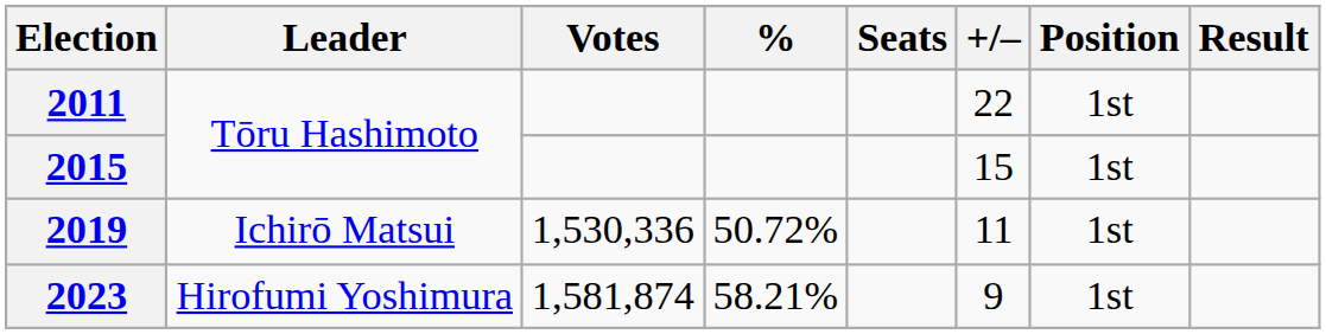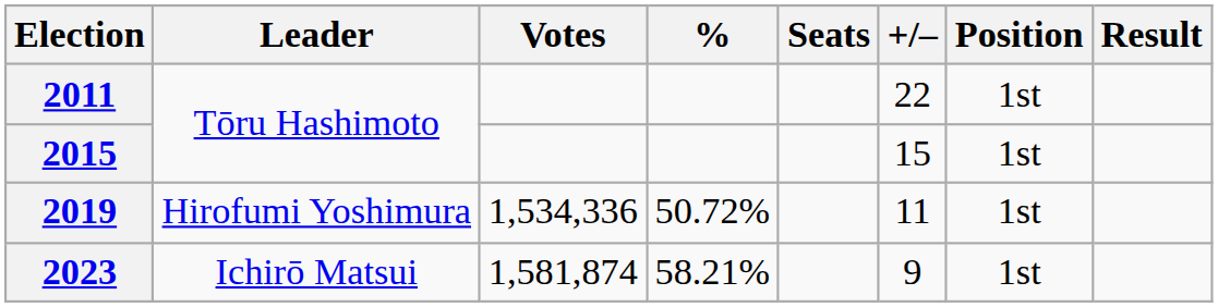2019 | Leader: Ichirō Matsui -> Hirofumi Yoshimura
2019 | Votes: 1,530,336 -> 1,534,336
2023 | Leader: Hirofumi Yoshimura -> Ichirō Matsui
